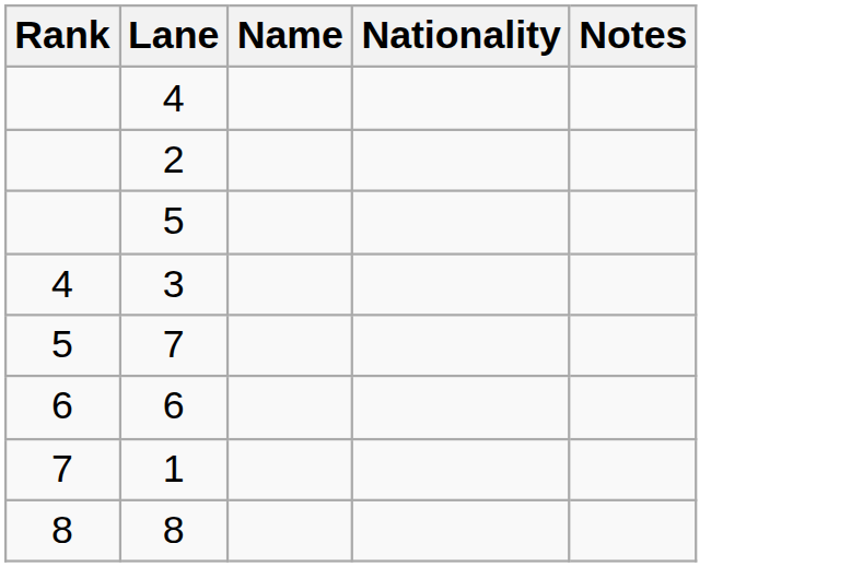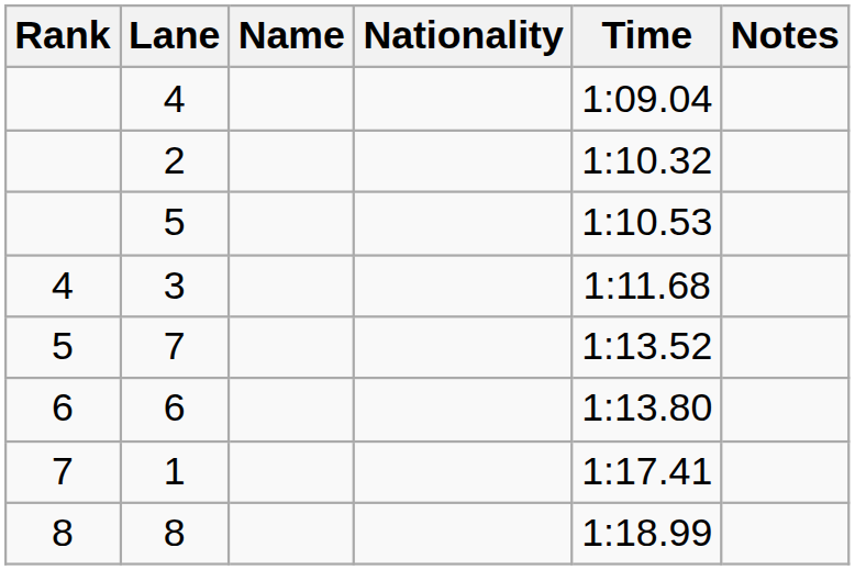+ column: Time | 1:09.04 | 1:10.32 | 1:10.53 | 1:11.68 | 1:13.52 | 1:13.80 | 1:17.41 | 1:18.99
